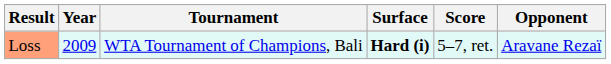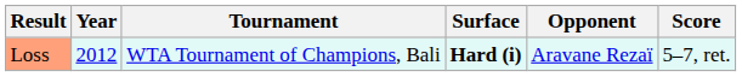columns swapped: Opponent <-> Score
Loss | Year: 2009 -> 2012
